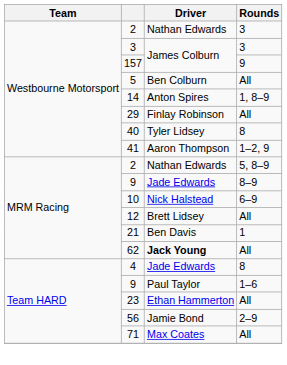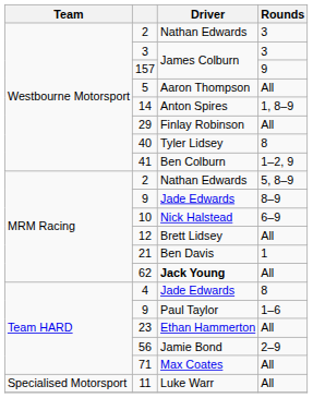5 | Driver: Ben Colburn -> Aaron Thompson
41 | Driver: Aaron Thompson -> Ben Colburn
+ row: Specialised Motorsport | 11 | Luke Warr | All
